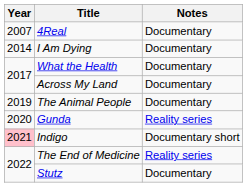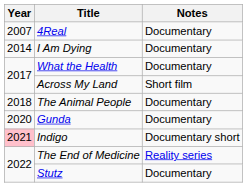Across My Land | Notes: Documentary -> Short film
The Animal People | Year: 2019 -> 2018
Gunda | Notes: Reality series -> Documentary
